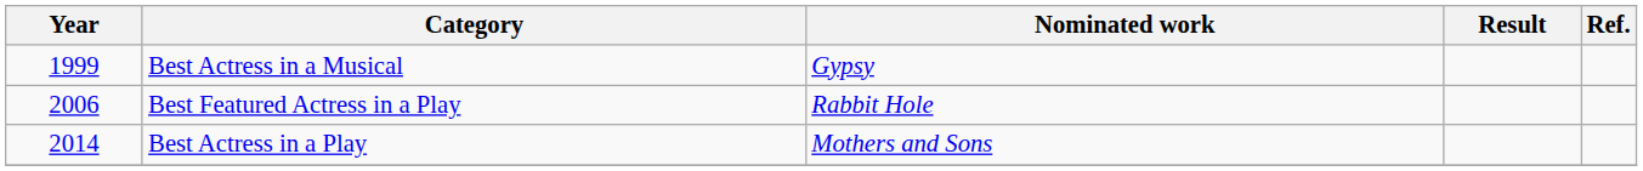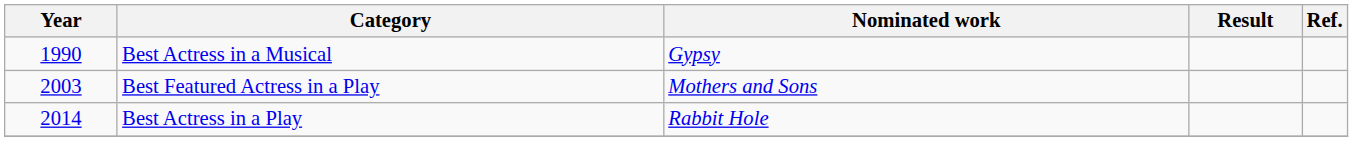Best Actress in a Musical | Year: 1999 -> 1990
Best Featured Actress in a Play | Year: 2006 -> 2003
Best Featured Actress in a Play | Nominated work: Rabbit Hole -> Mothers and Sons
Best Actress in a Play | Nominated work: Mothers and Sons -> Rabbit Hole
